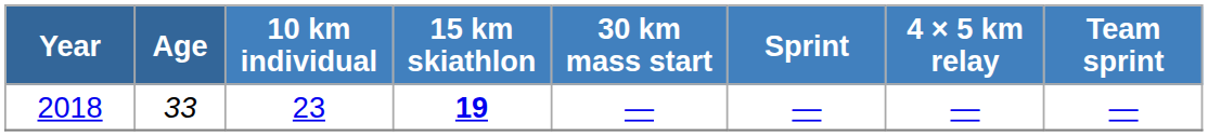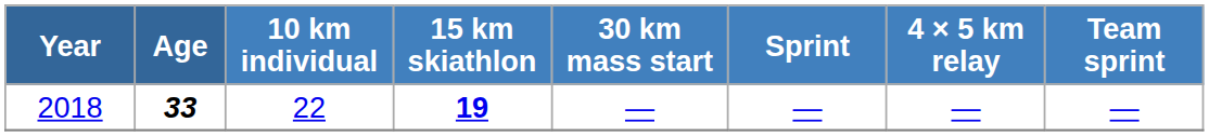2018 | Age: normal -> bold
2018 | 10 km individual: 23 -> 22
